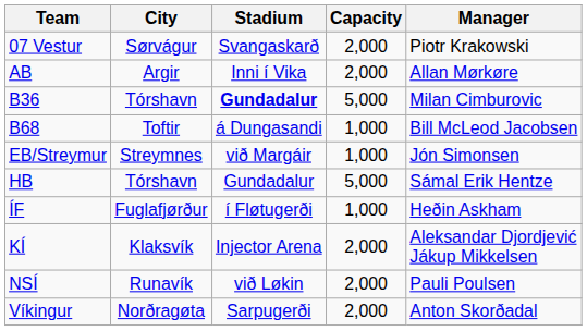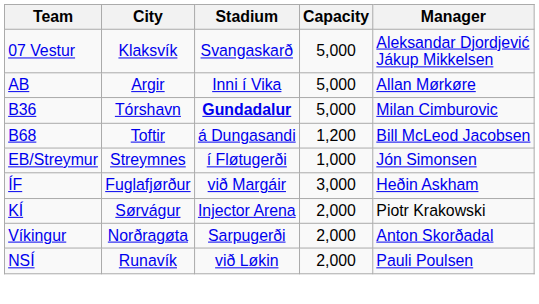07 Vestur | City: Sørvágur -> Klaksvík
07 Vestur | Capacity: 2,000 -> 5,000
07 Vestur | Manager: Piotr Krakowski -> Aleksandar Djordjević Jákup Mikkelsen
AB | Capacity: 2,000 -> 5,000
B68 | Capacity: 1,000 -> 1,200
EB/Streymur | Stadium: við Margáir -> í Fløtugerði
- row: HB | Tórshavn | Gundadalur | 5,000 | Sámal Erik Hentze
ÍF | Stadium: í Fløtugerði -> við Margáir
ÍF | Capacity: 1,000 -> 3,000
KÍ | City: Klaksvík -> Sørvágur
KÍ | Manager: Aleksandar Djordjević Jákup Mikkelsen -> Piotr Krakowski
rows swapped: NSÍ <-> Víkingur
